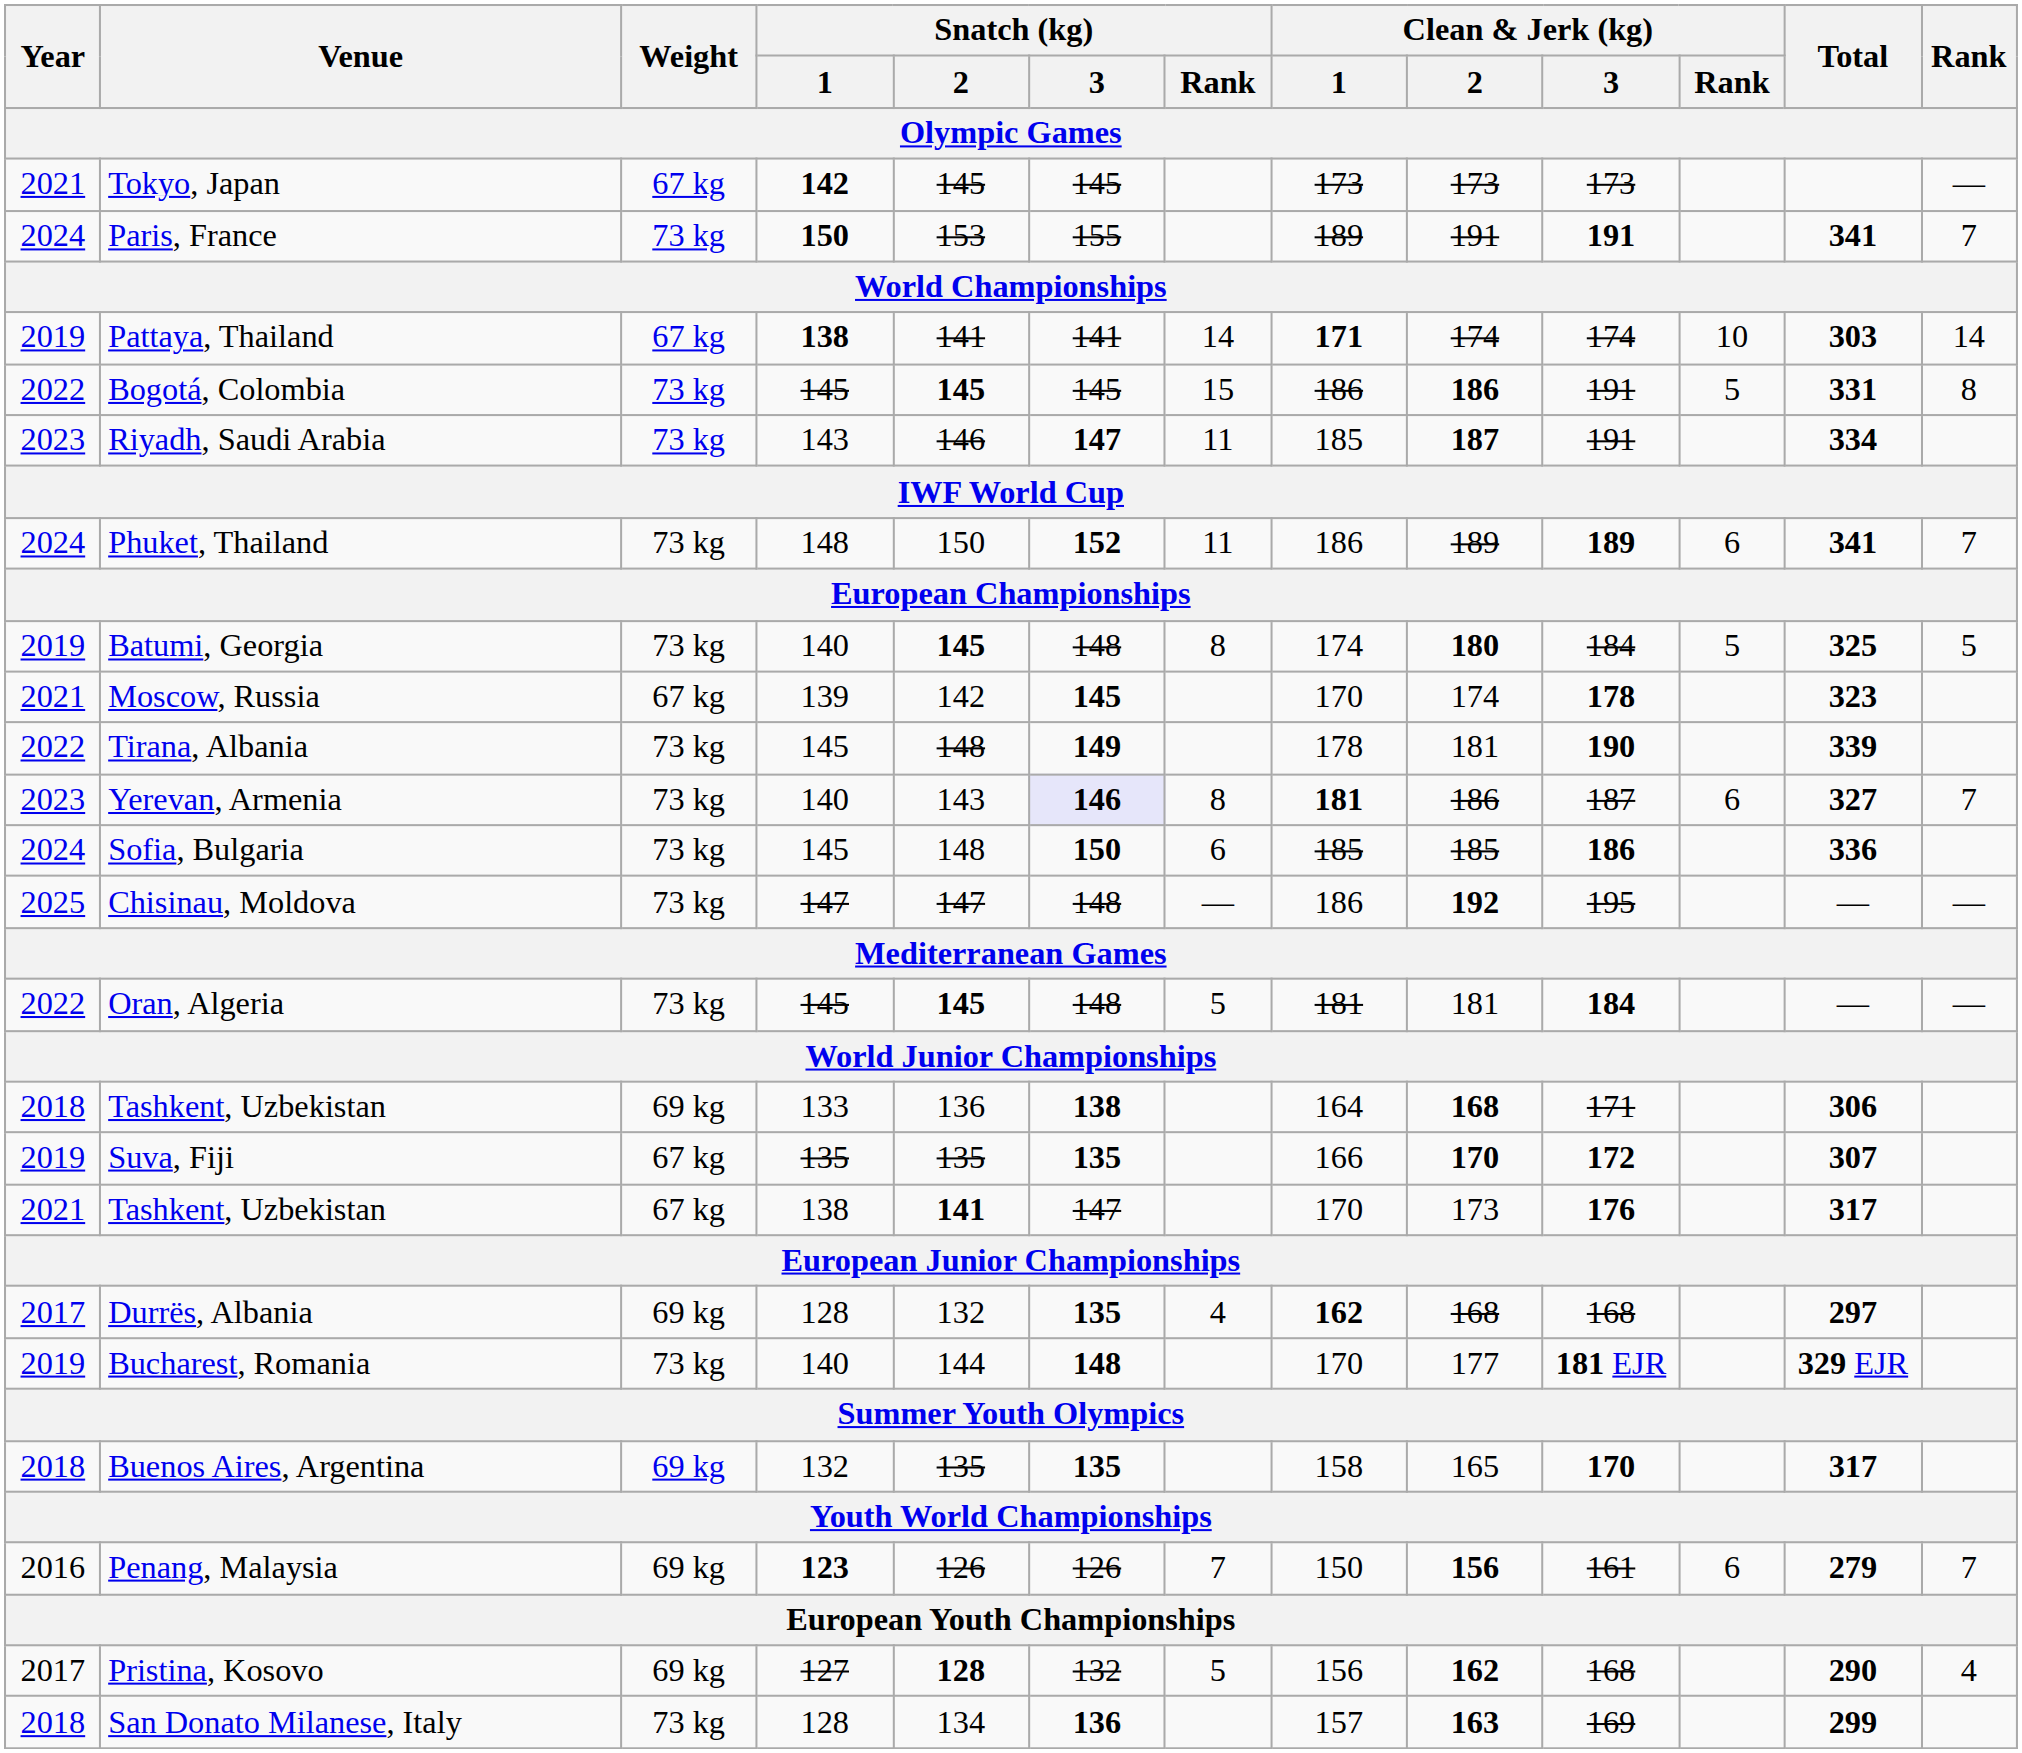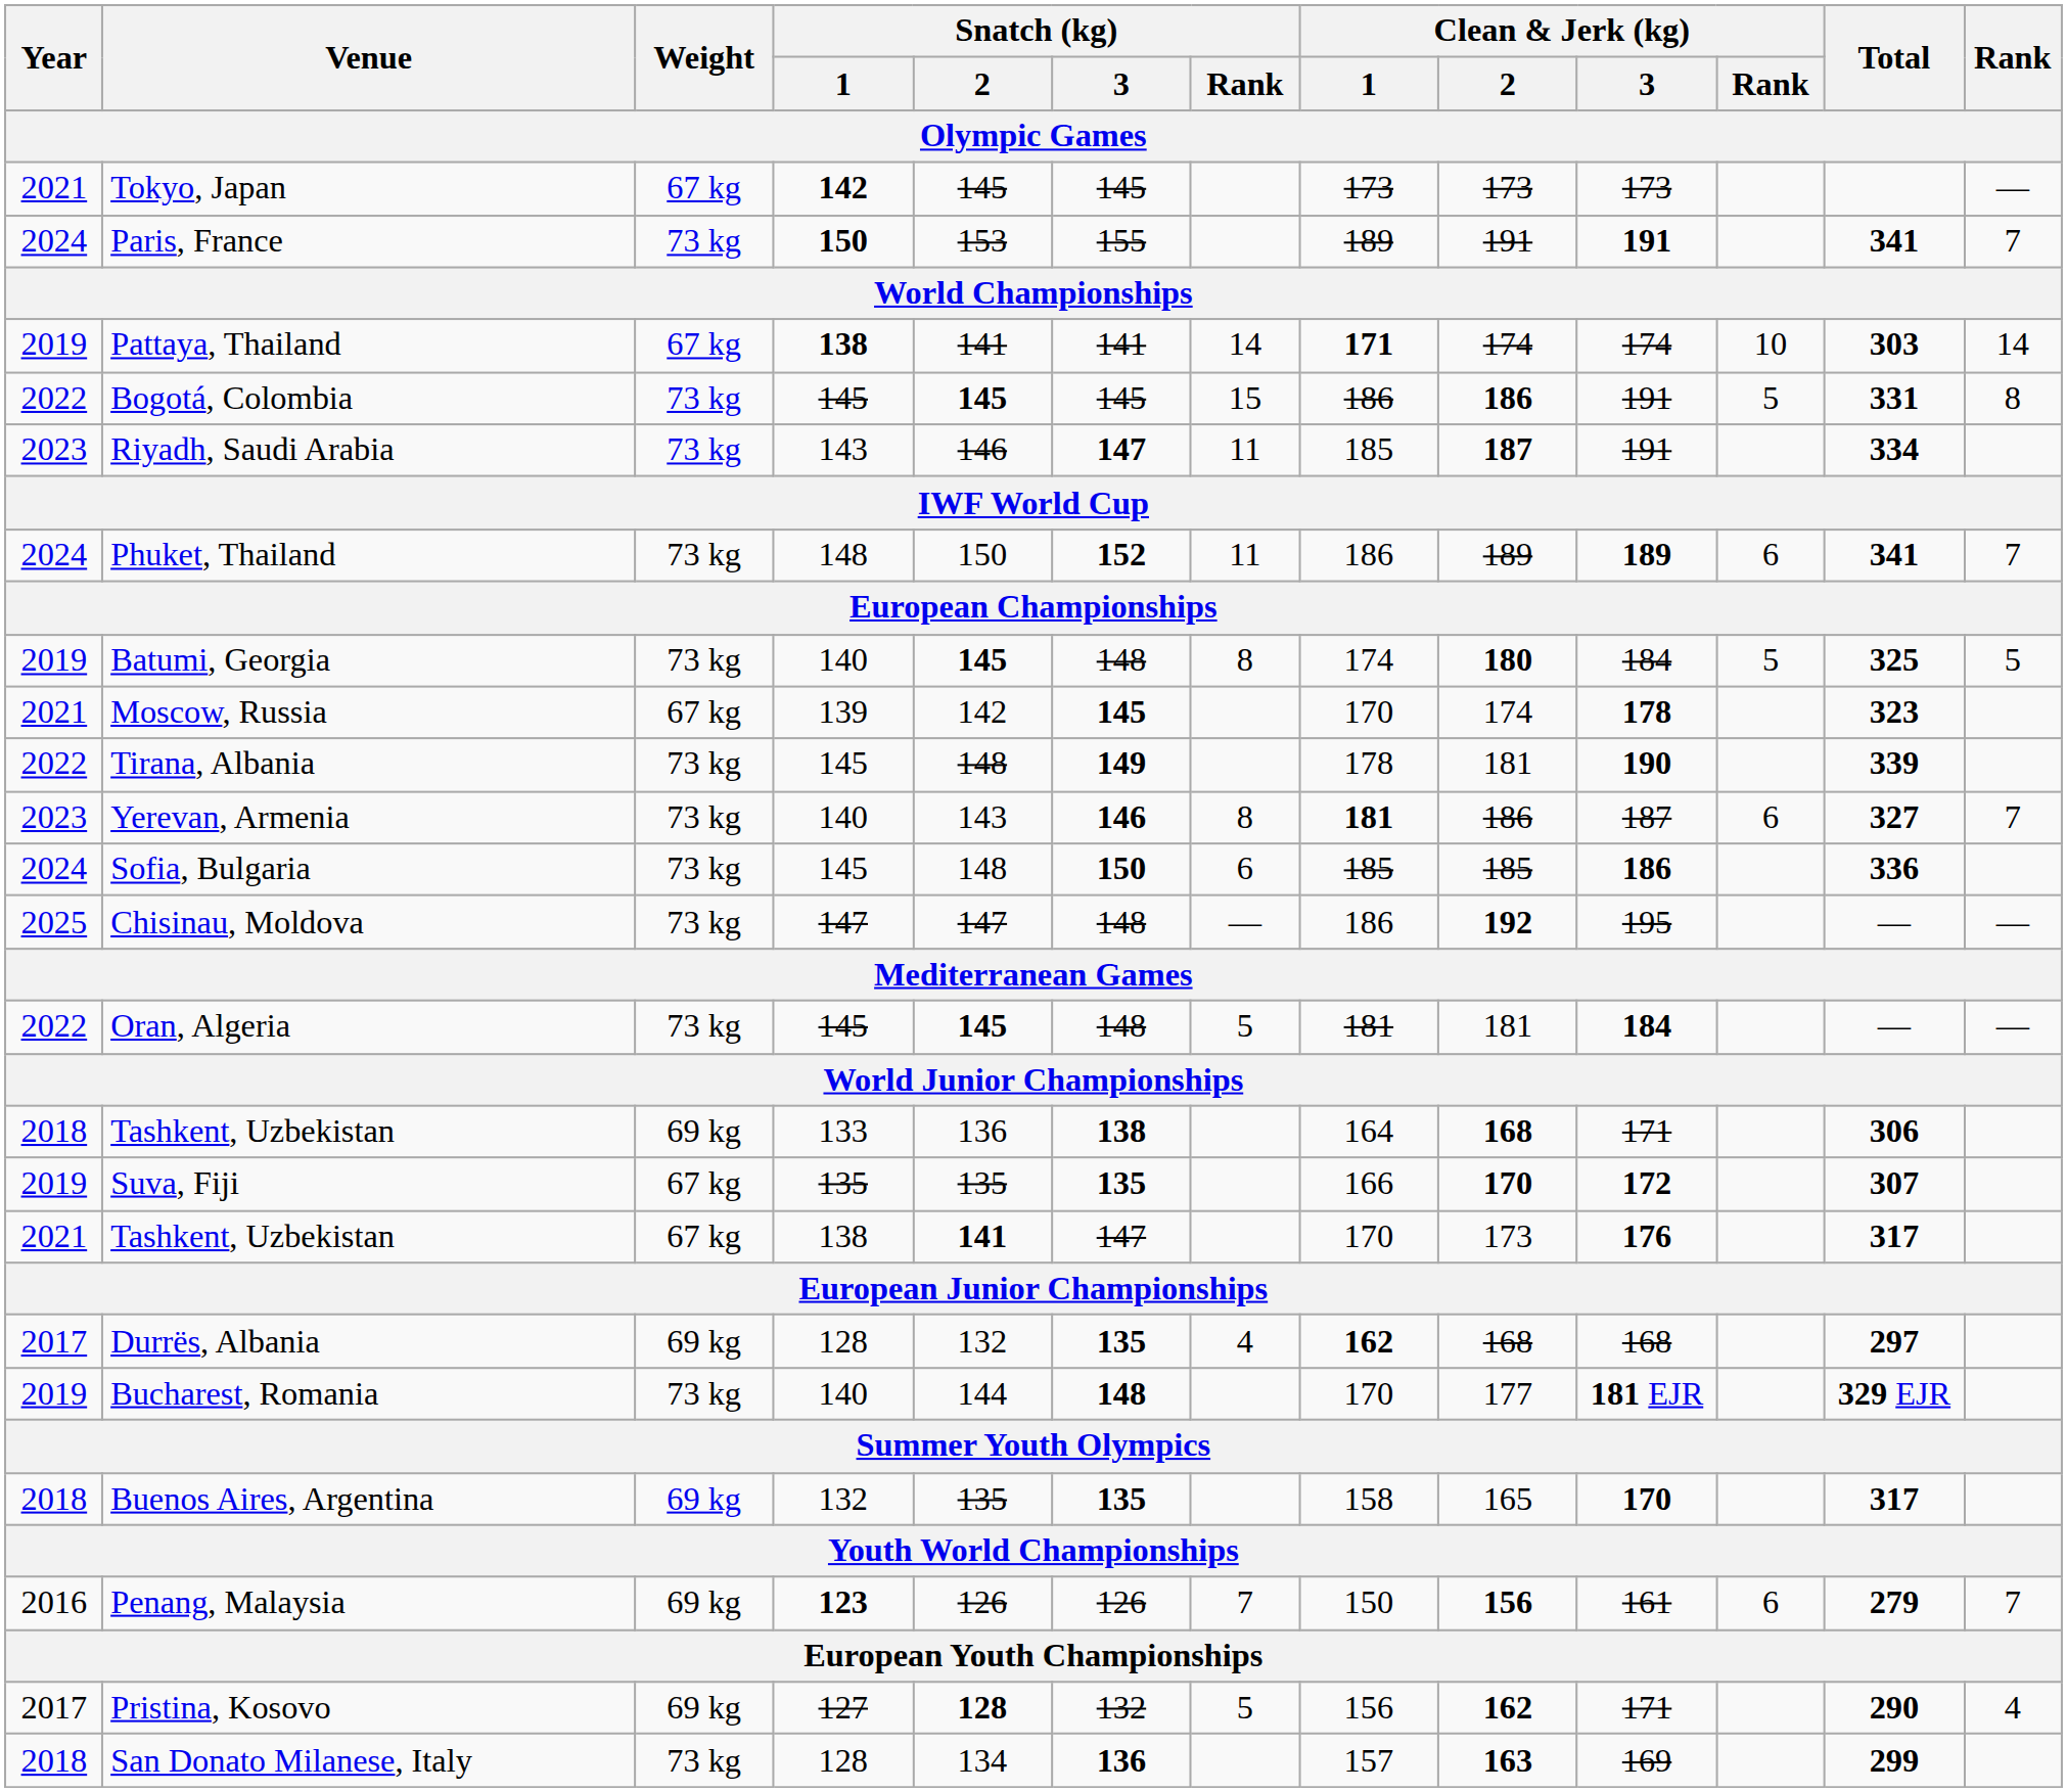Yerevan, Armenia | Snatch (kg) / 3: lavender background -> no background
Pristina, Kosovo | Clean & Jerk (kg) / 3: 168 -> 171
